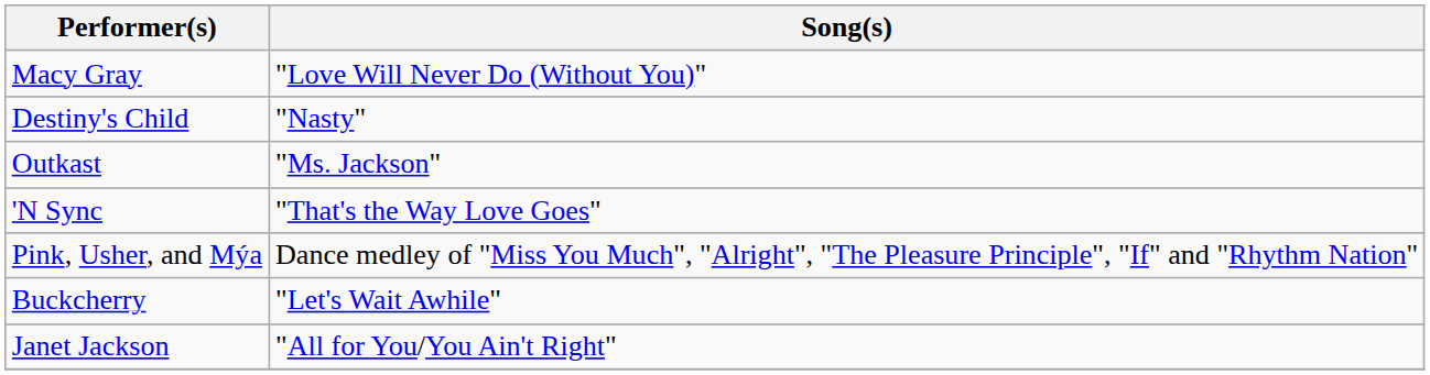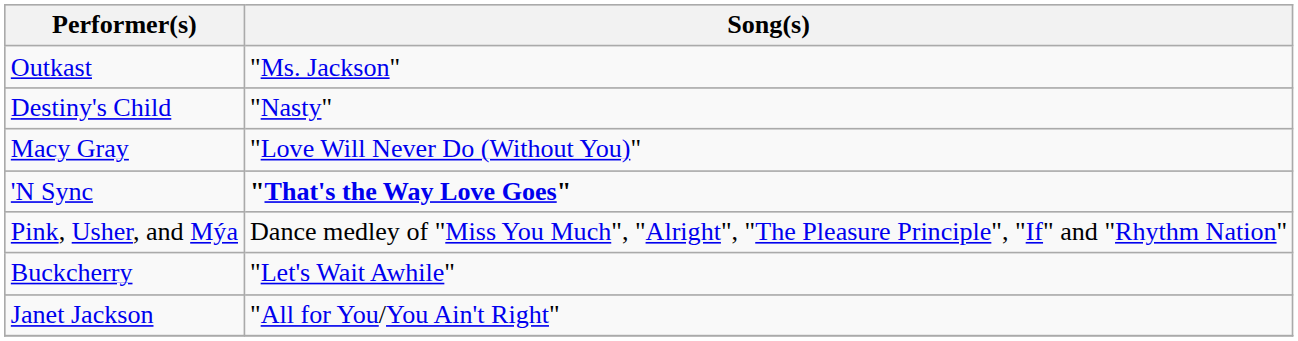rows swapped: Outkast <-> Macy Gray
'N Sync | Song(s): normal -> bold
